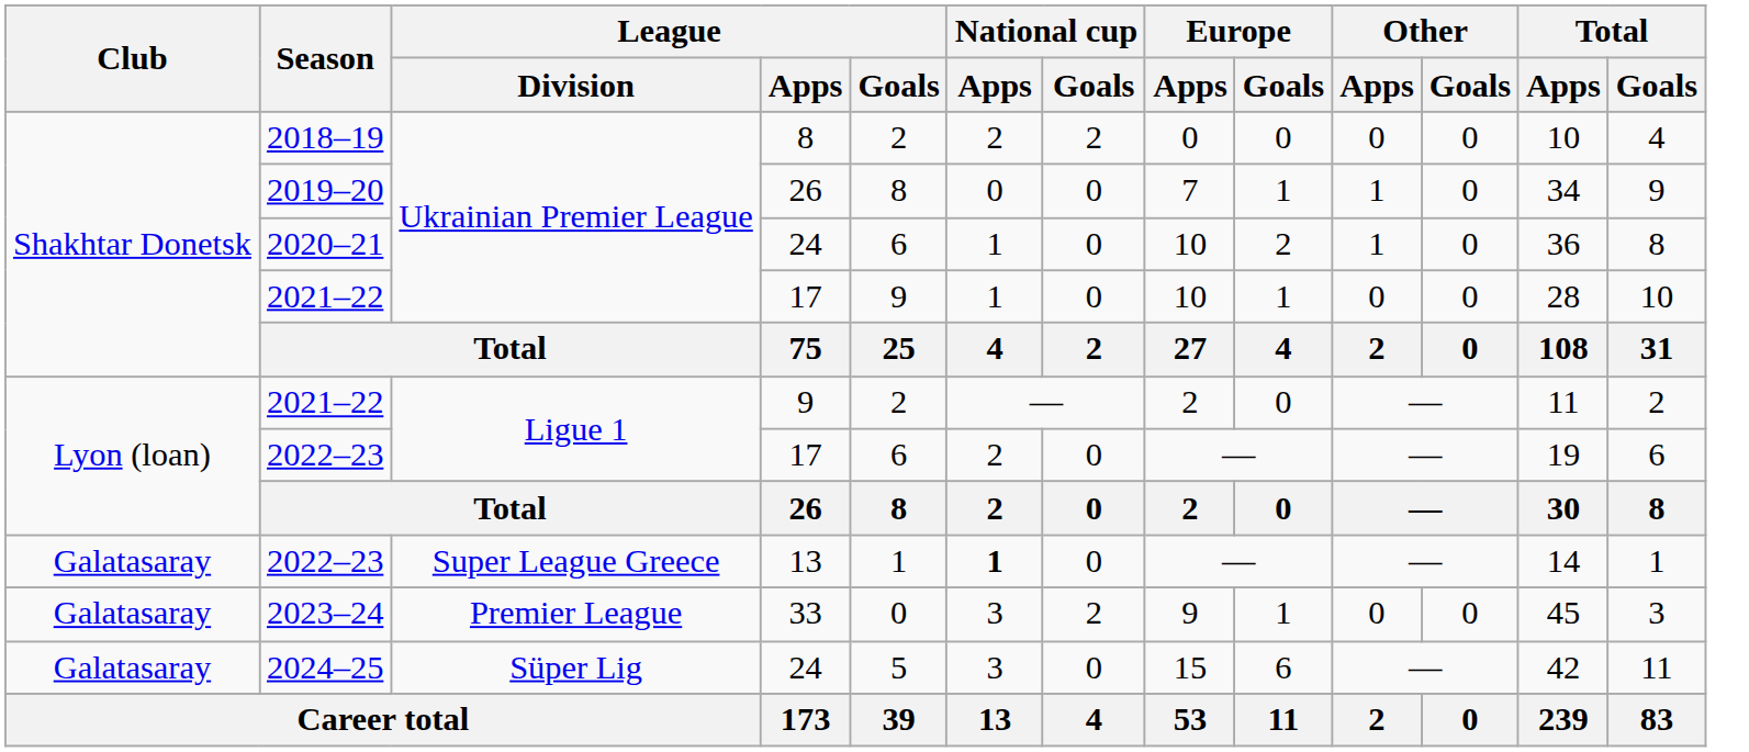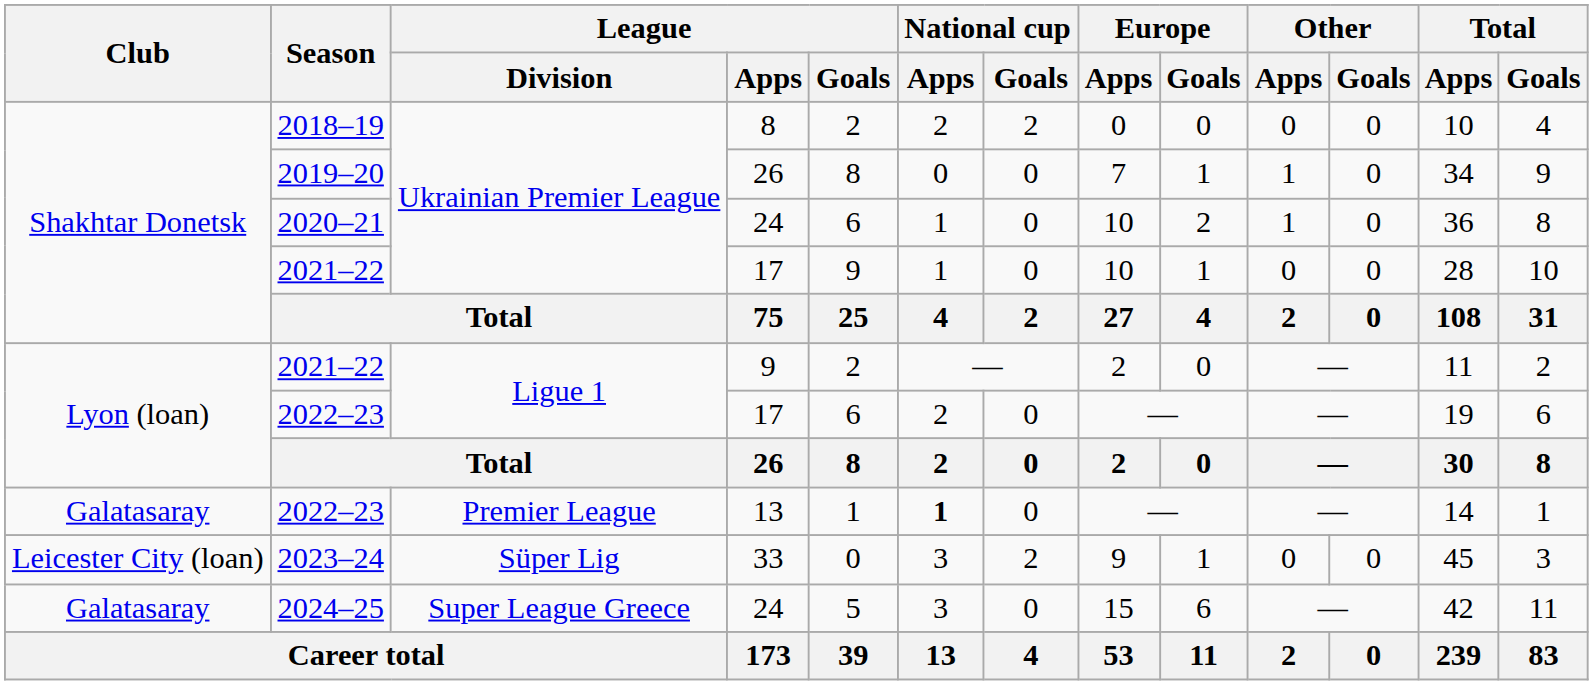2022–23 / 13 | League / Division: Super League Greece -> Premier League
2023–24 | Club: Galatasaray -> Leicester City (loan)
2023–24 | League / Division: Premier League -> Süper Lig
2024–25 | League / Division: Süper Lig -> Super League Greece
